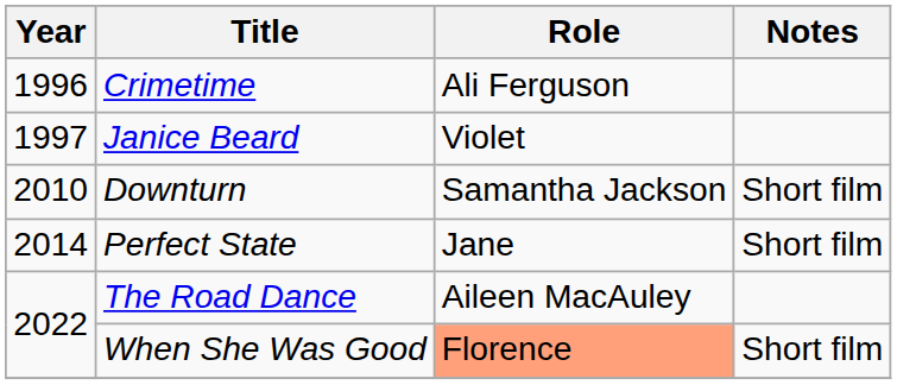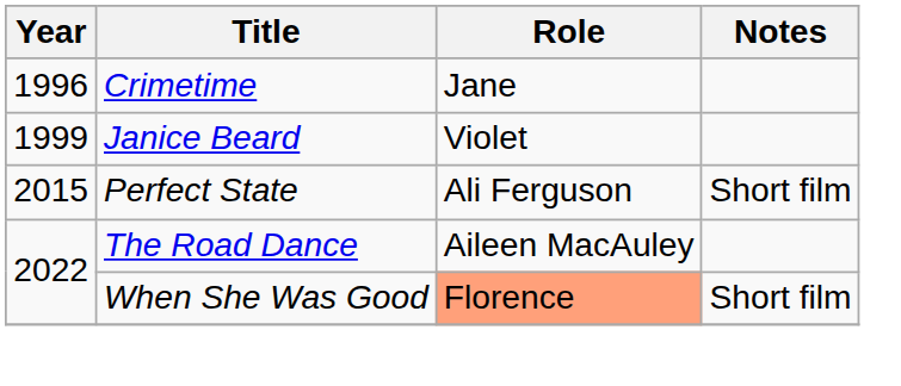Crimetime | Role: Ali Ferguson -> Jane
Janice Beard | Year: 1997 -> 1999
- row: 2010 | Downturn | Samantha Jackson | Short film
Perfect State | Year: 2014 -> 2015
Perfect State | Role: Jane -> Ali Ferguson
